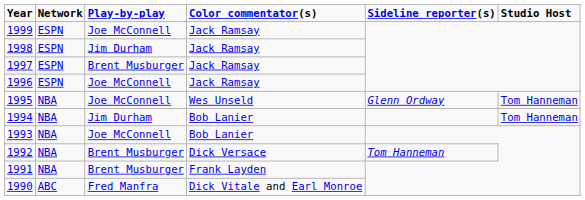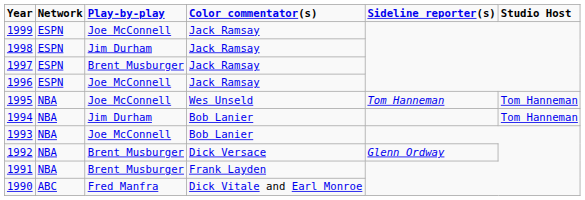1995 | Sideline reporter(s): Glenn Ordway -> Tom Hanneman
1992 | Sideline reporter(s): Tom Hanneman -> Glenn Ordway
